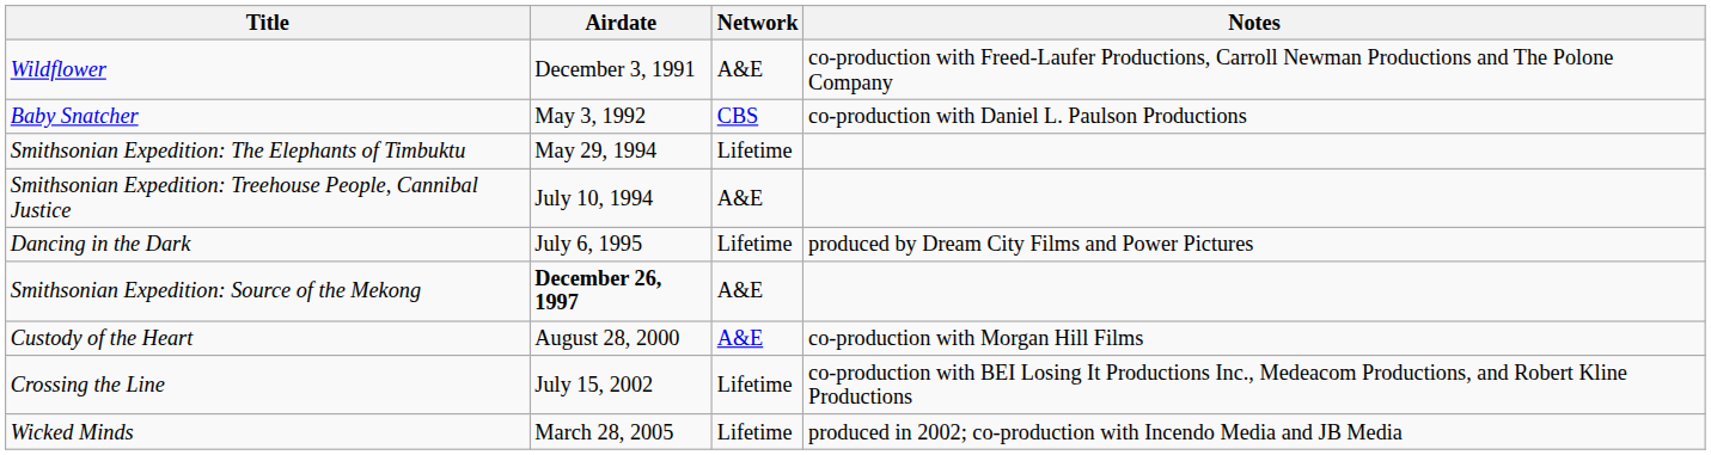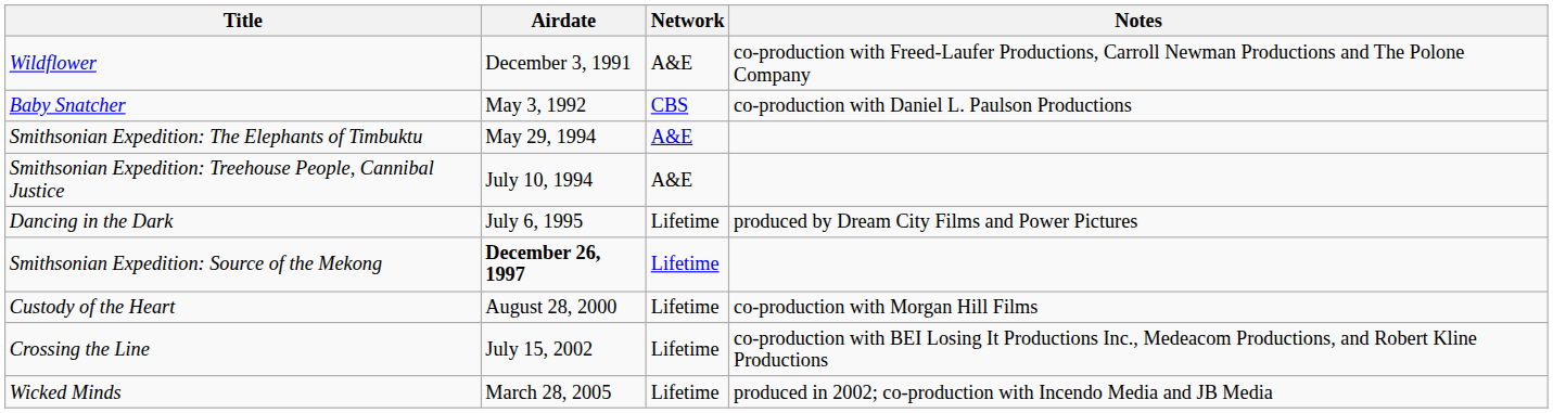Smithsonian Expedition: The Elephants of Timbuktu | Network: Lifetime -> A&E
Smithsonian Expedition: Source of the Mekong | Network: A&E -> Lifetime
Custody of the Heart | Network: A&E -> Lifetime
